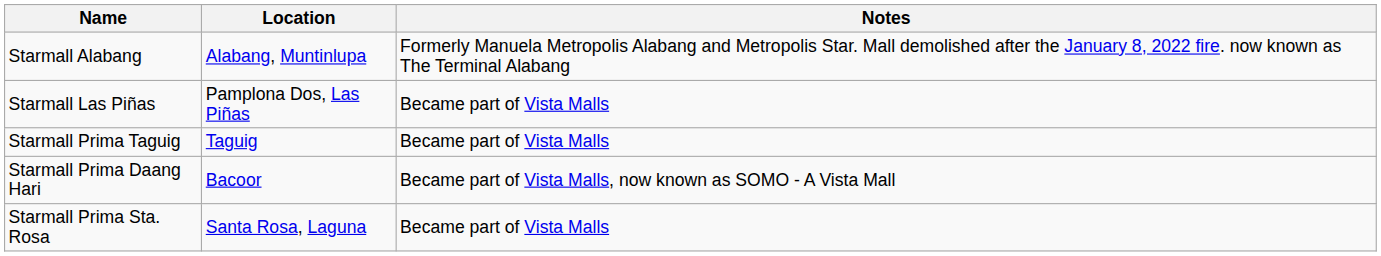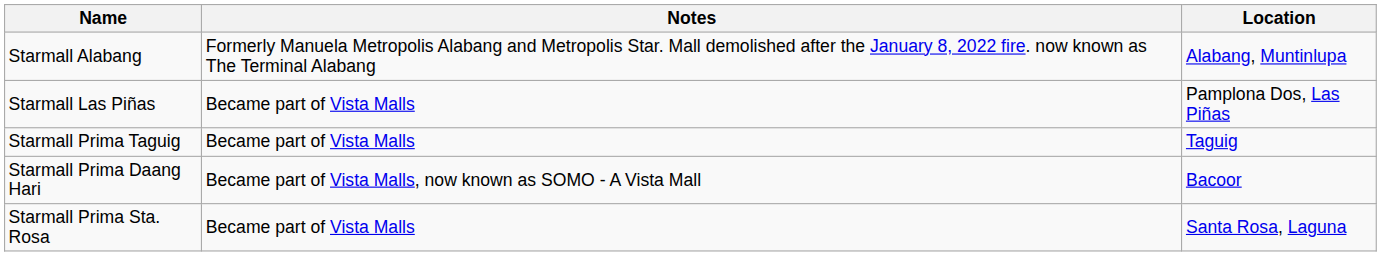columns swapped: Location <-> Notes
